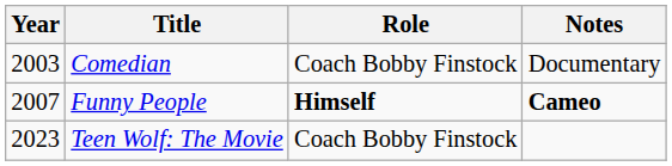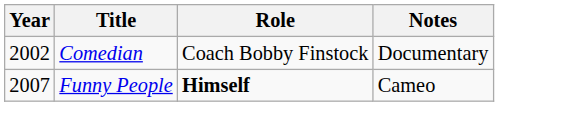Comedian | Year: 2003 -> 2002
Funny People | Notes: bold -> normal
- row: 2023 | Teen Wolf: The Movie | Coach Bobby Finstock
